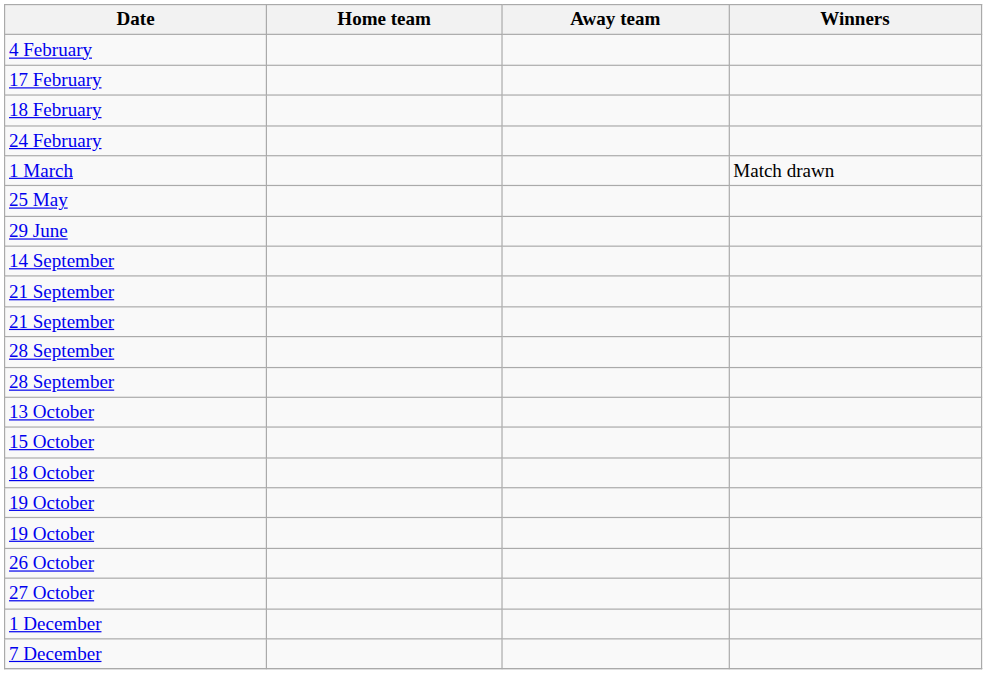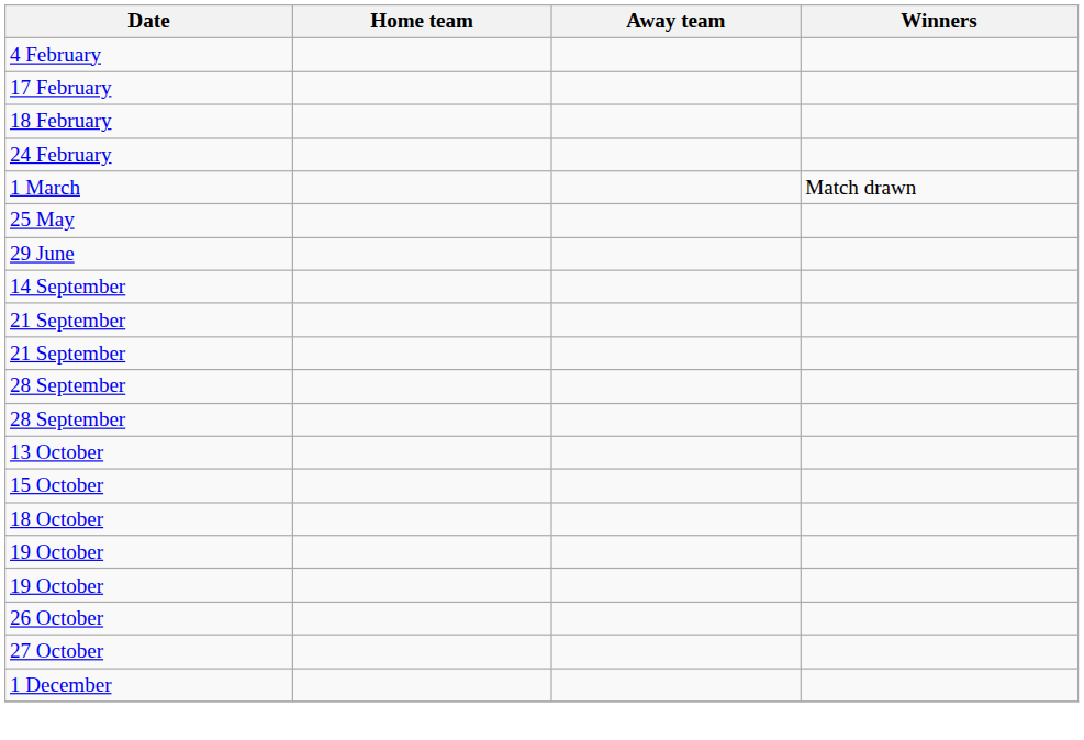- row: 7 December
